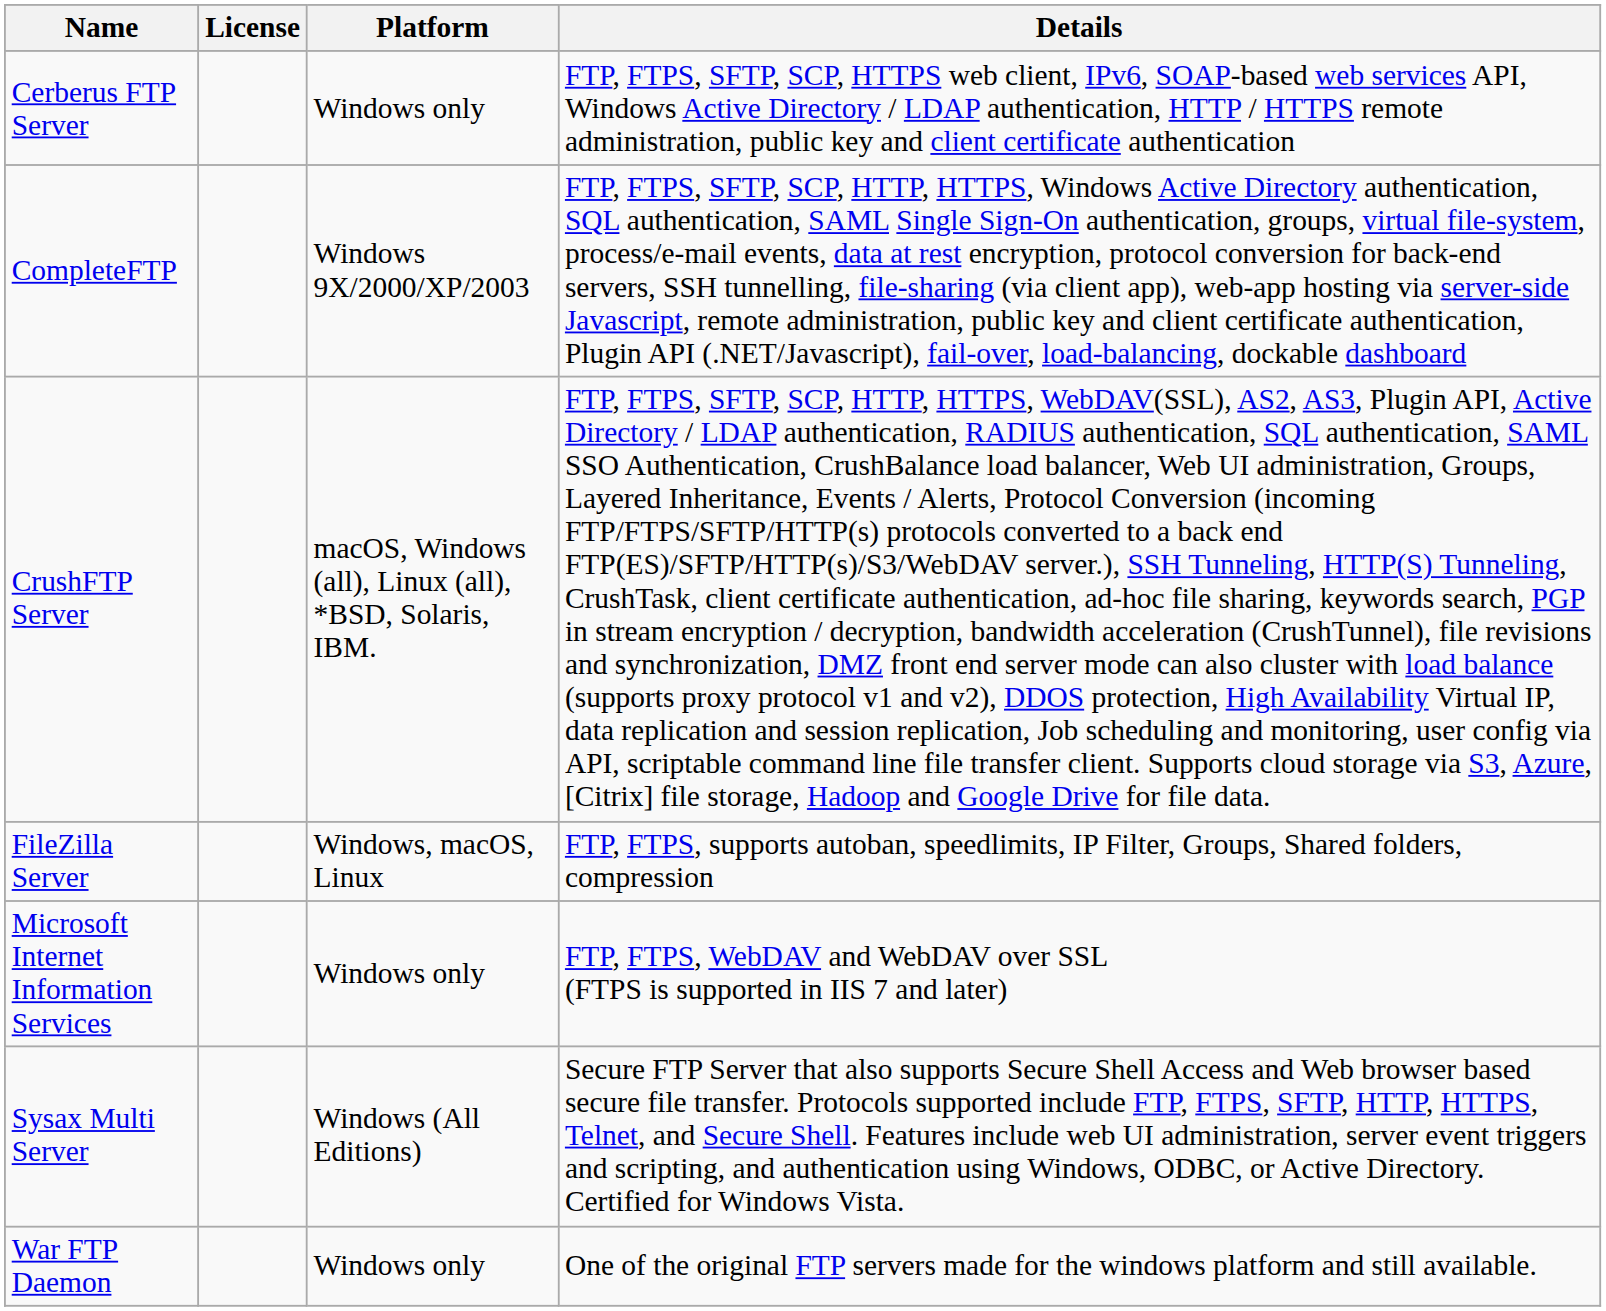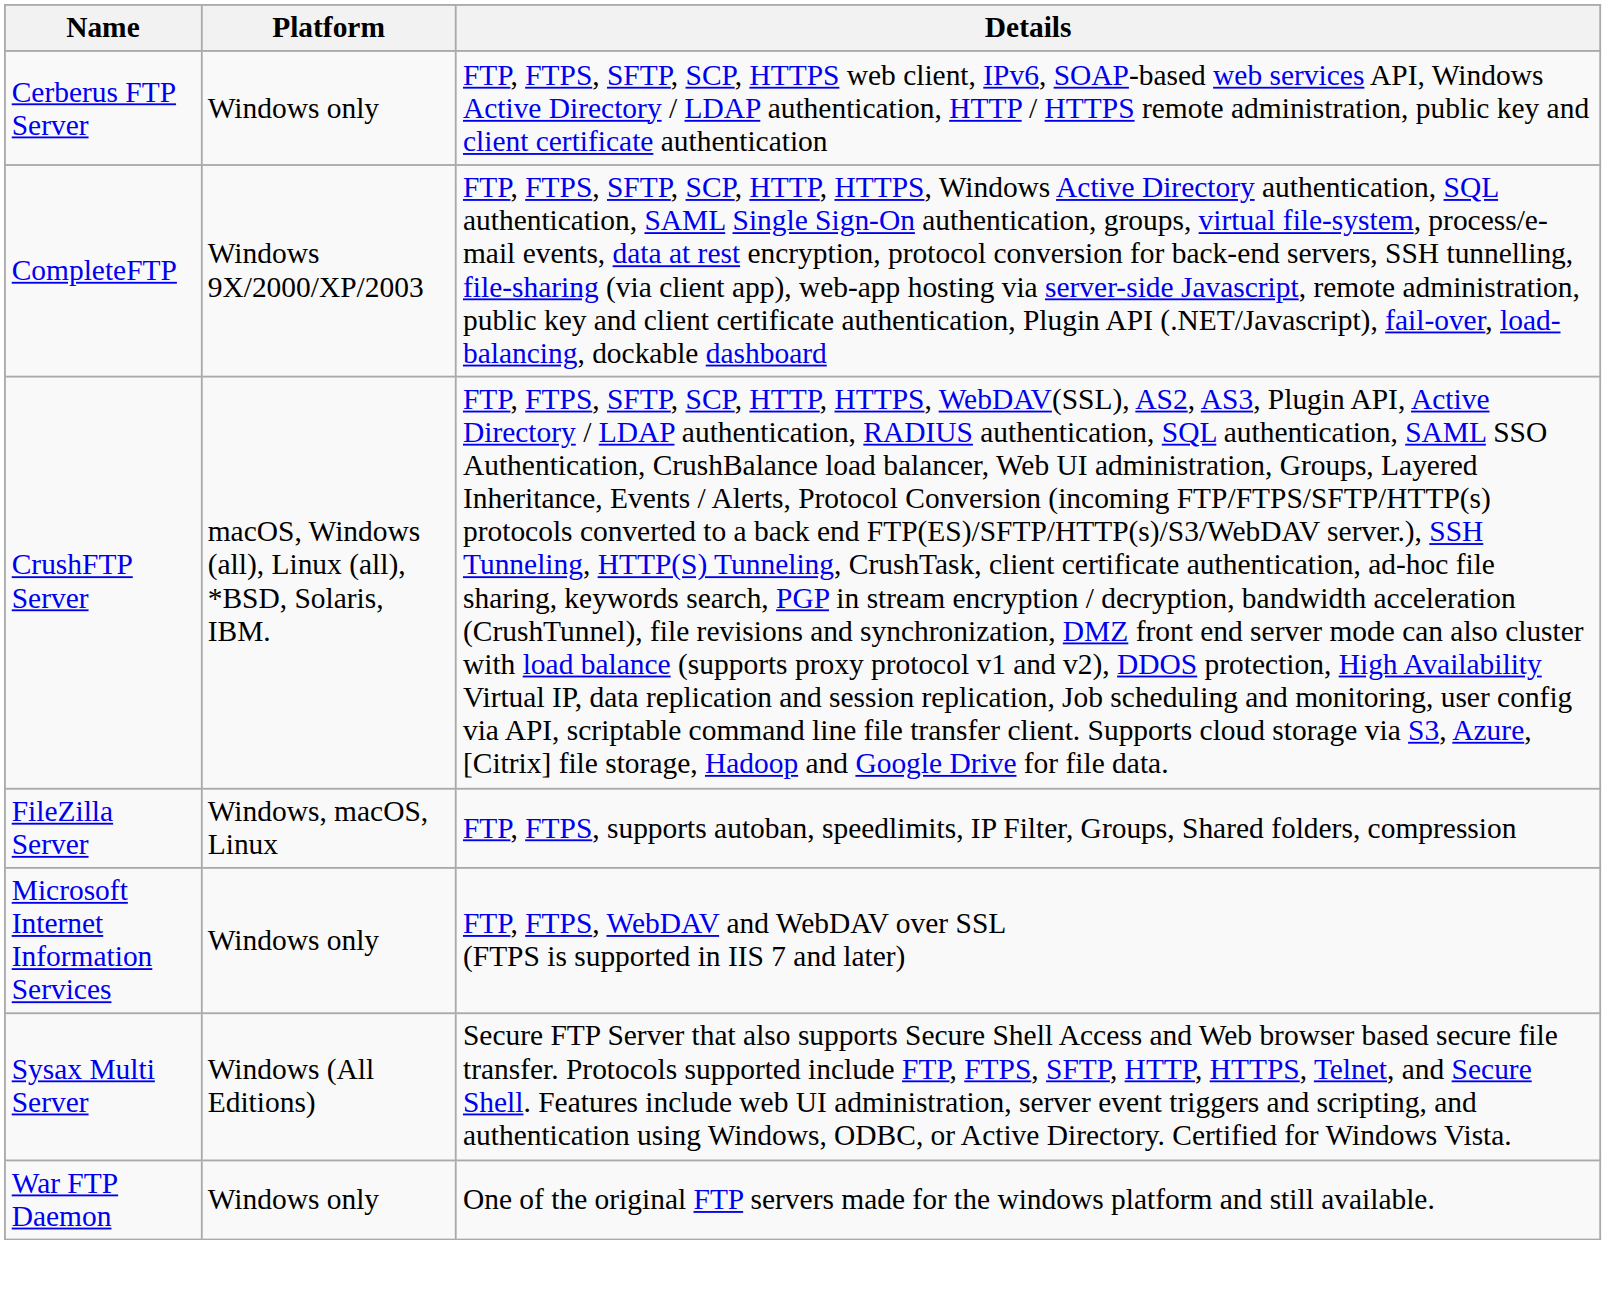- column: License
